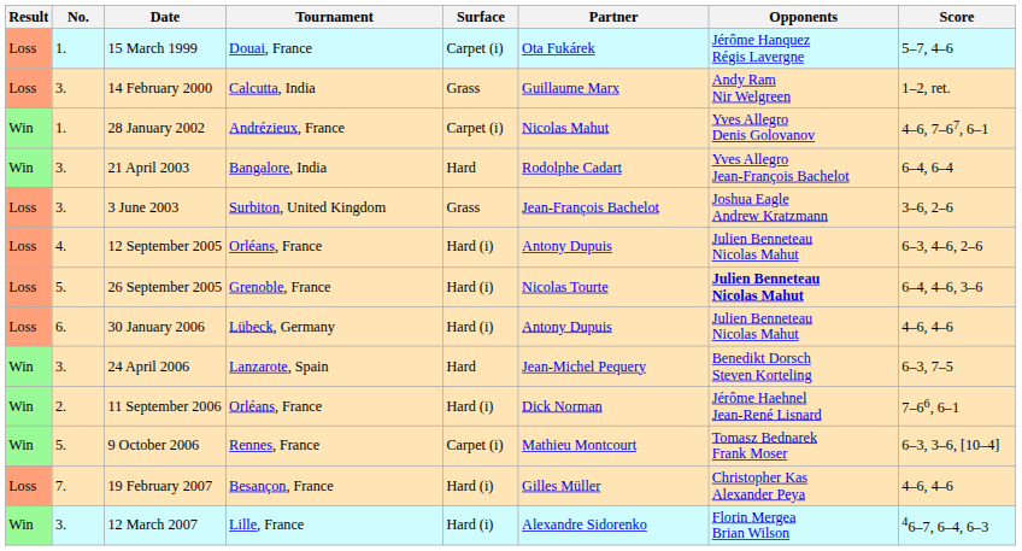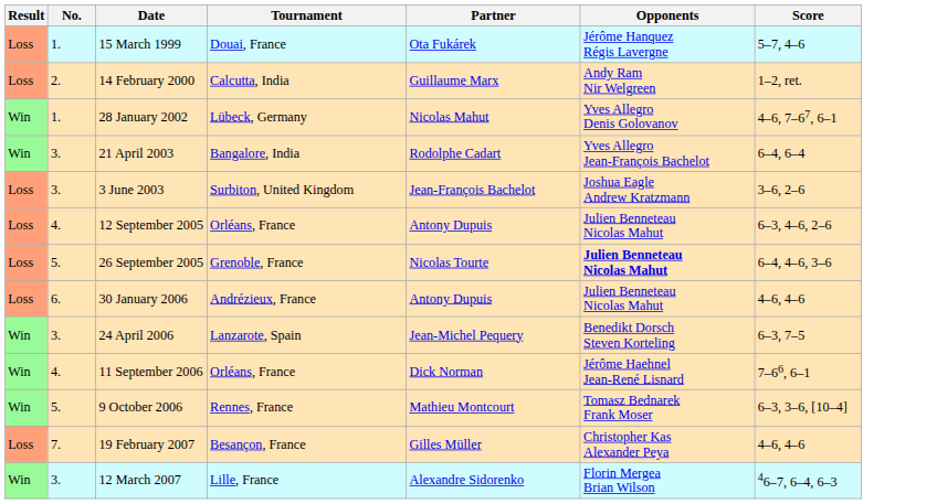- column: Surface | Carpet (i) | Grass | Carpet (i) | Hard | Grass | Hard (i) | Hard (i) | Hard (i) | Hard | Hard (i) | Carpet (i) | Hard (i) | Hard (i)
14 February 2000 | No.: 3. -> 2.
28 January 2002 | Tournament: Andrézieux, France -> Lübeck, Germany
30 January 2006 | Tournament: Lübeck, Germany -> Andrézieux, France
11 September 2006 | No.: 2. -> 4.
